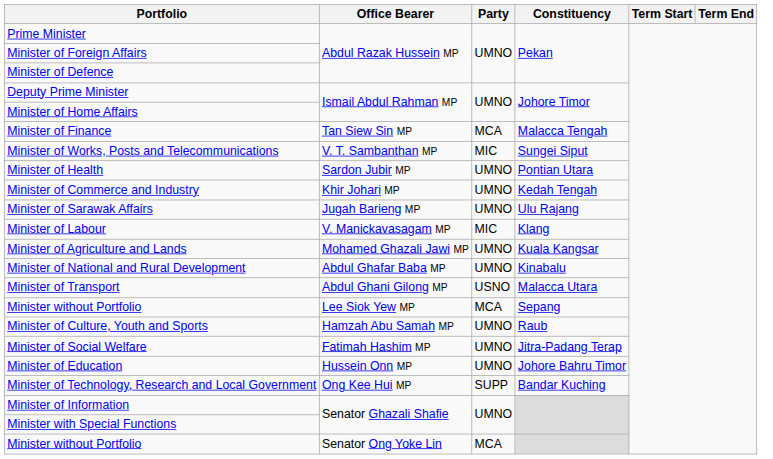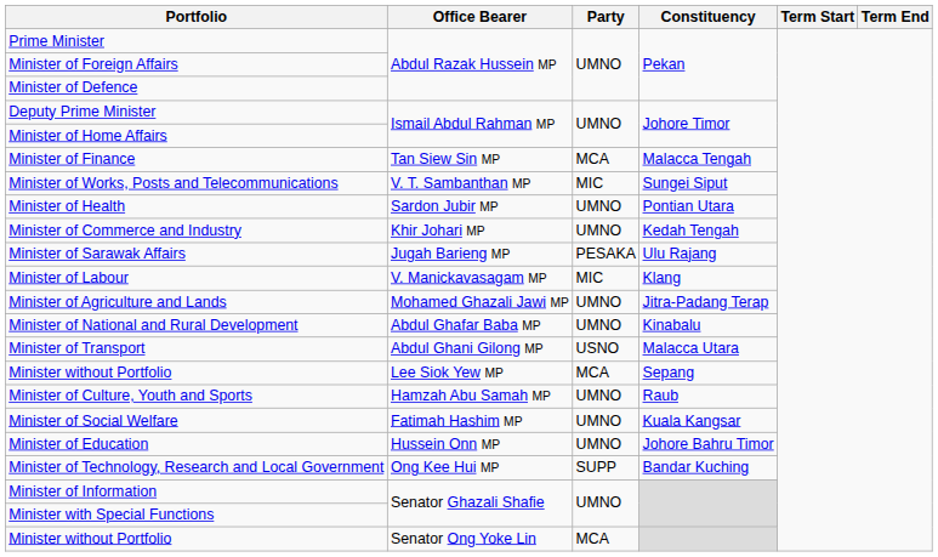Minister of Sarawak Affairs | Party: UMNO -> PESAKA
Minister of Agriculture and Lands | Constituency: Kuala Kangsar -> Jitra-Padang Terap
Minister of Social Welfare | Constituency: Jitra-Padang Terap -> Kuala Kangsar
